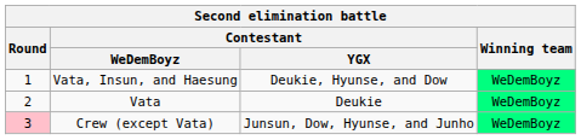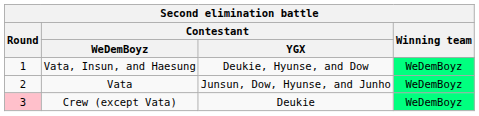Vata | Contestant / YGX: Deukie -> Junsun, Dow, Hyunse, and Junho
Crew (except Vata) | Contestant / YGX: Junsun, Dow, Hyunse, and Junho -> Deukie
